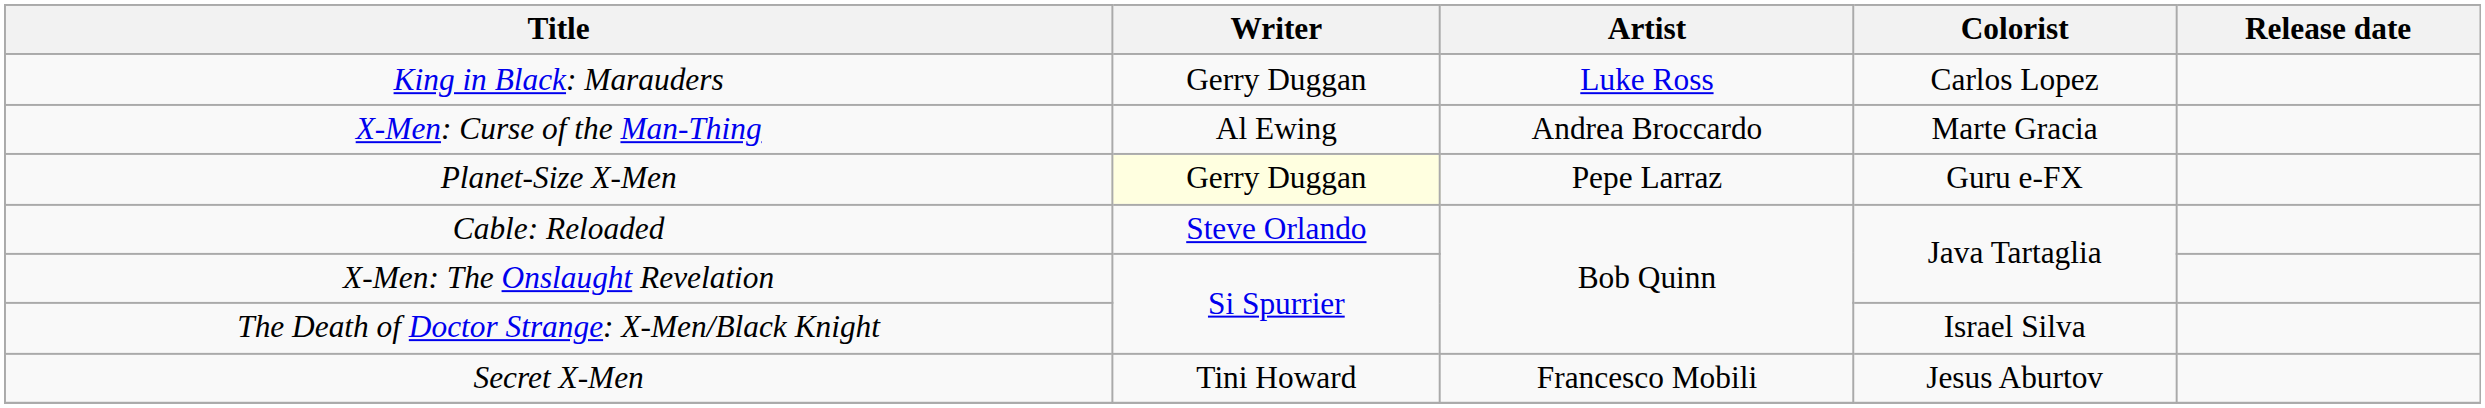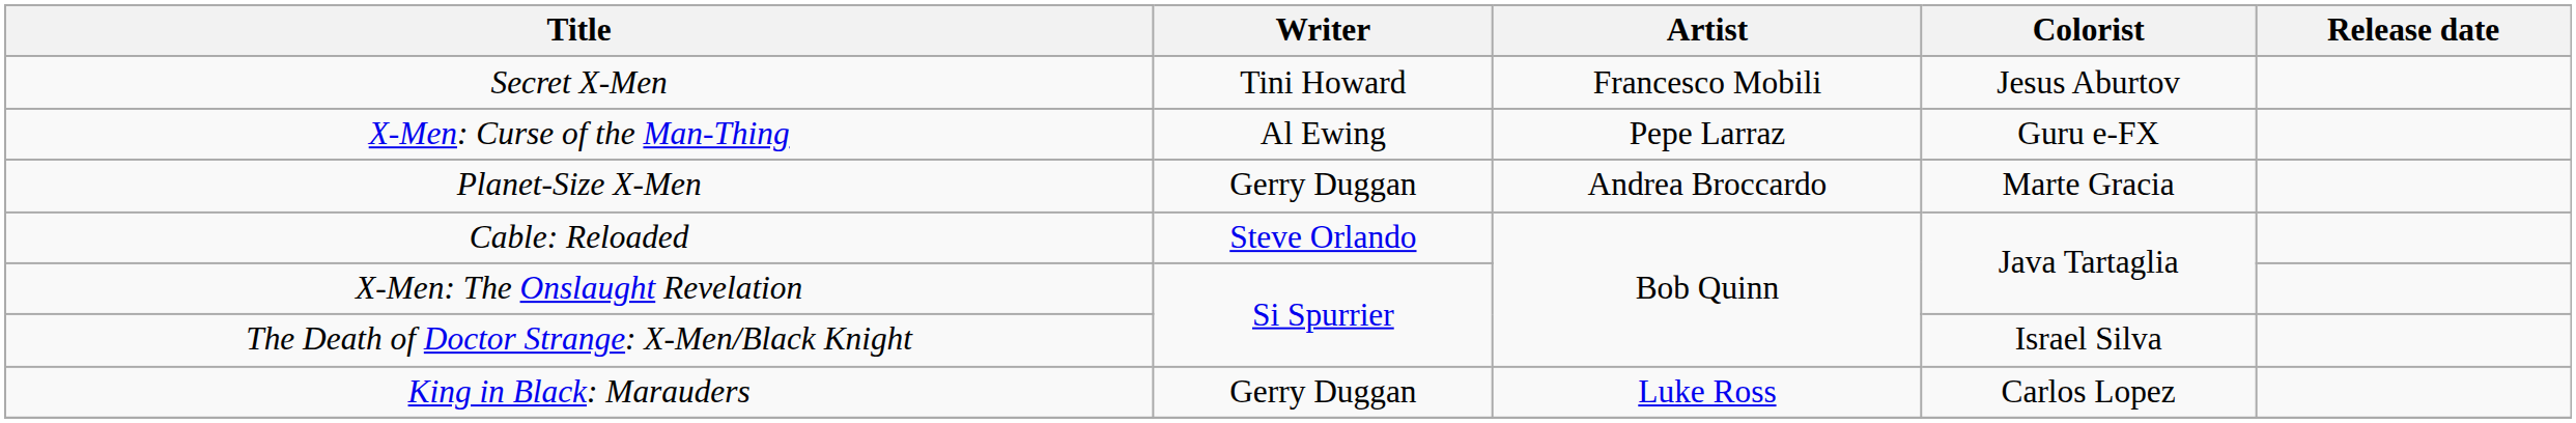rows swapped: King in Black: Marauders <-> Secret X-Men
X-Men: Curse of the Man-Thing | Artist: Andrea Broccardo -> Pepe Larraz
X-Men: Curse of the Man-Thing | Colorist: Marte Gracia -> Guru e-FX
Planet-Size X-Men | Writer: lightyellow background -> no background
Planet-Size X-Men | Artist: Pepe Larraz -> Andrea Broccardo
Planet-Size X-Men | Colorist: Guru e-FX -> Marte Gracia
